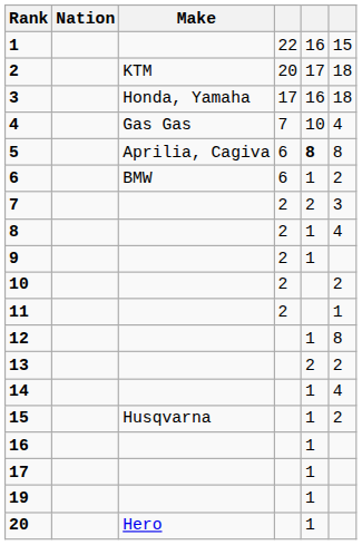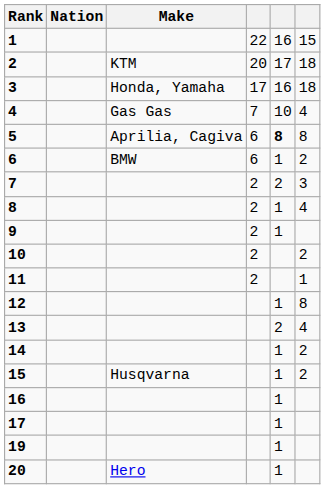13 | column 6: 2 -> 4
14 | column 6: 4 -> 2
